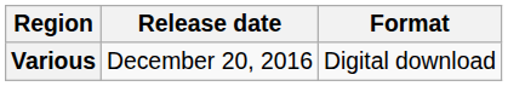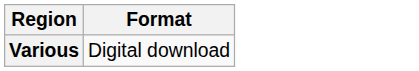- column: Release date | December 20, 2016
